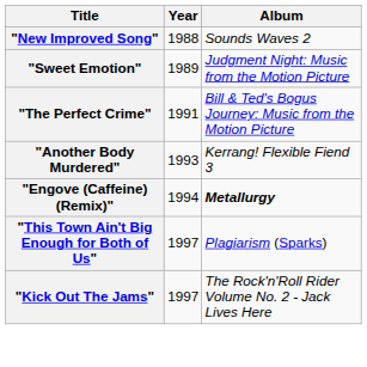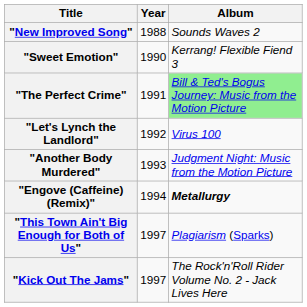"Sweet Emotion" | Year: 1989 -> 1990
"Sweet Emotion" | Album: Judgment Night: Music from the Motion Picture -> Kerrang! Flexible Fiend 3
"The Perfect Crime" | Album: no background -> lightgreen background
+ row: "Let's Lynch the Landlord" | 1992 | Virus 100
"Another Body Murdered" | Album: Kerrang! Flexible Fiend 3 -> Judgment Night: Music from the Motion Picture
